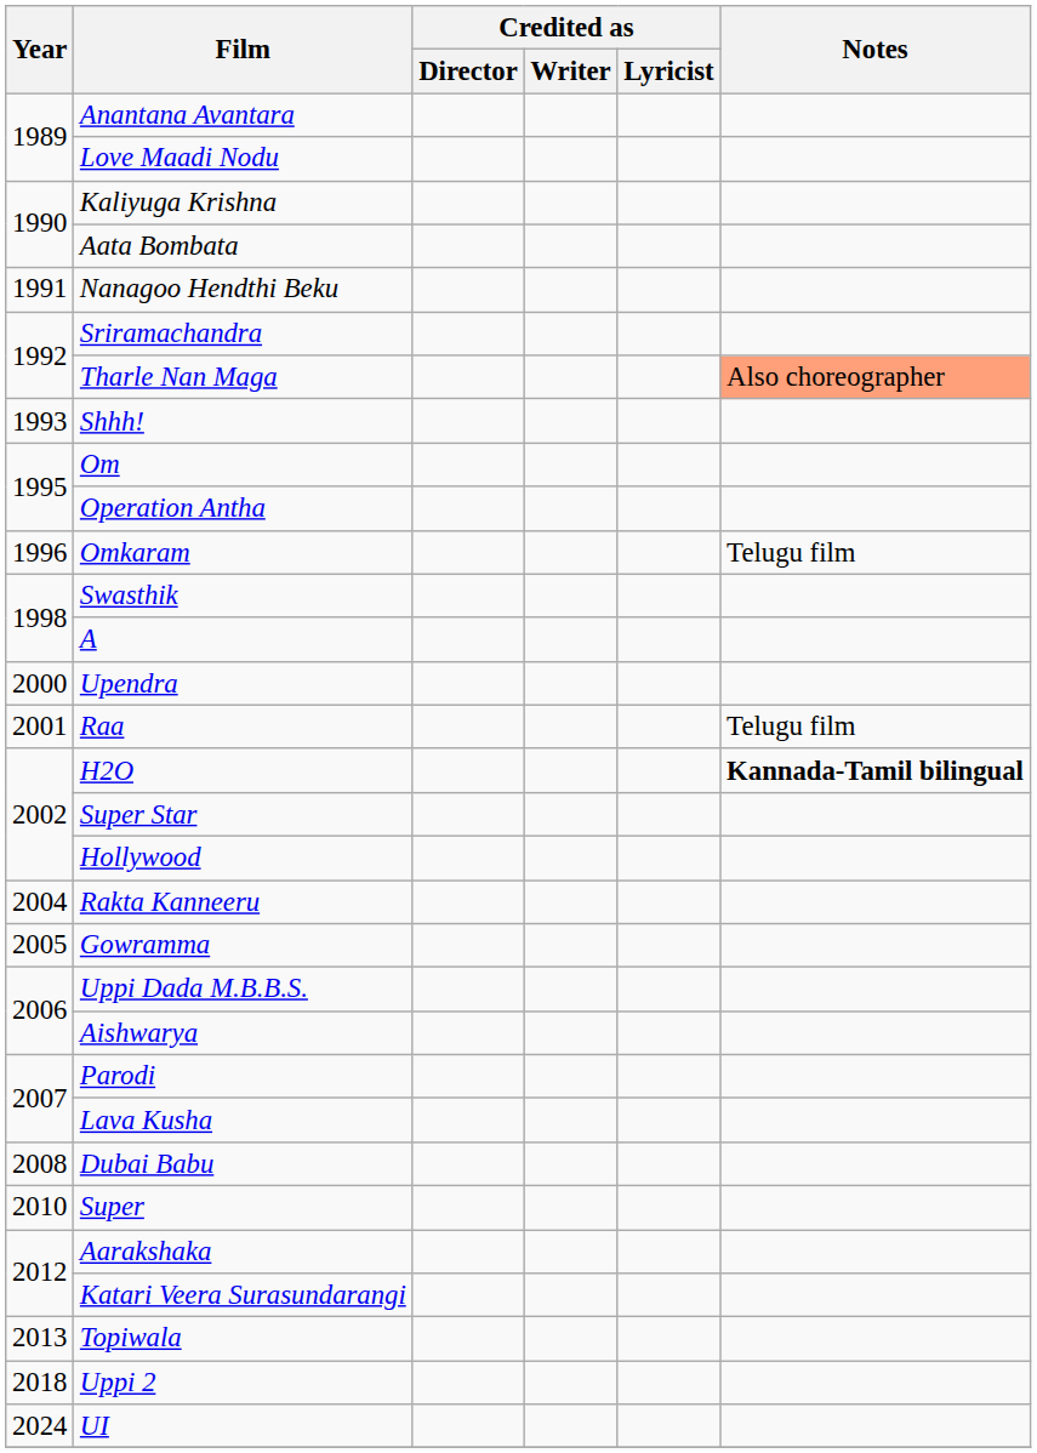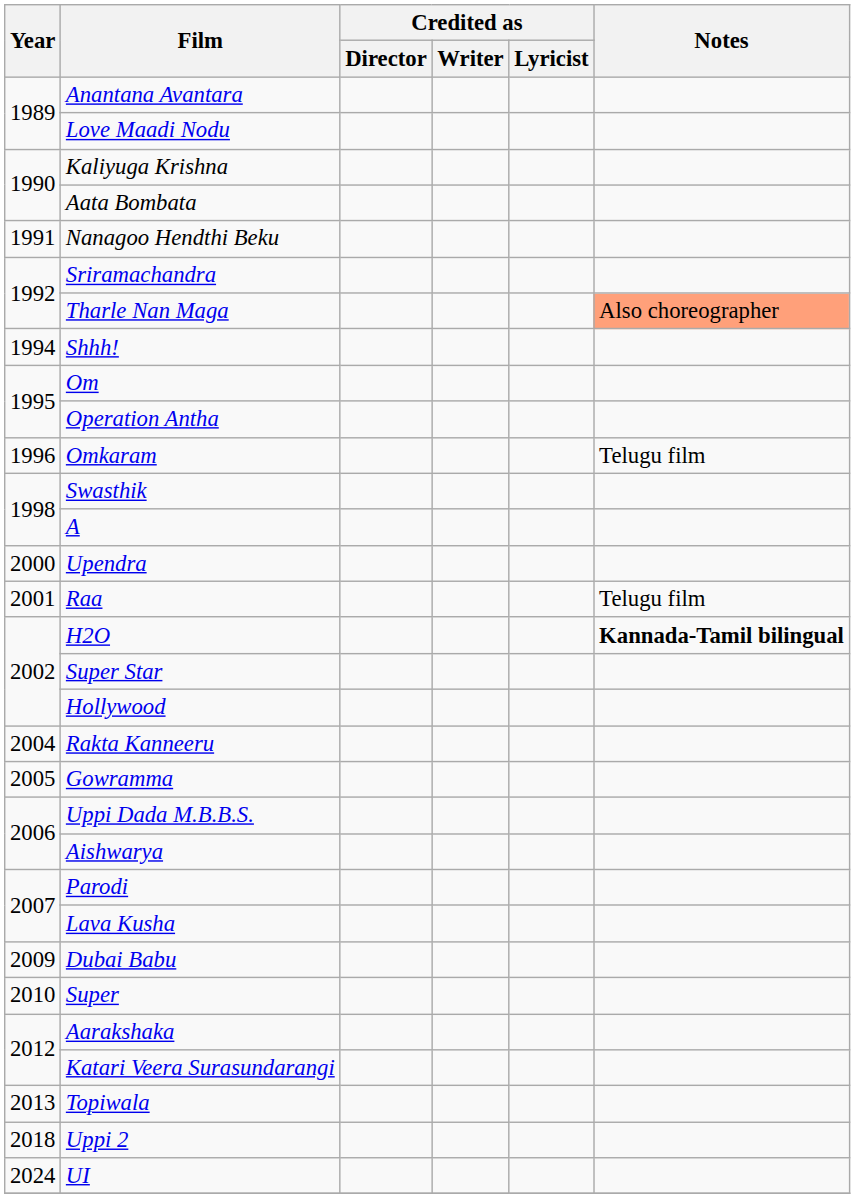Shhh! | Year: 1993 -> 1994
Dubai Babu | Year: 2008 -> 2009
